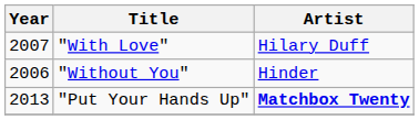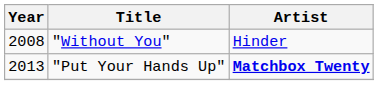- row: 2007 | "With Love" | Hilary Duff
"Without You" | Year: 2006 -> 2008
